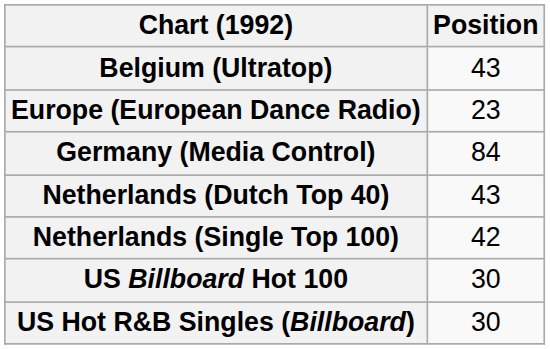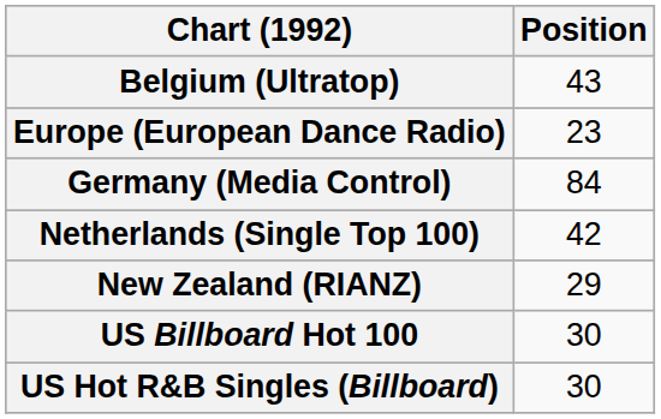- row: Netherlands (Dutch Top 40) | 43
+ row: New Zealand (RIANZ) | 29
